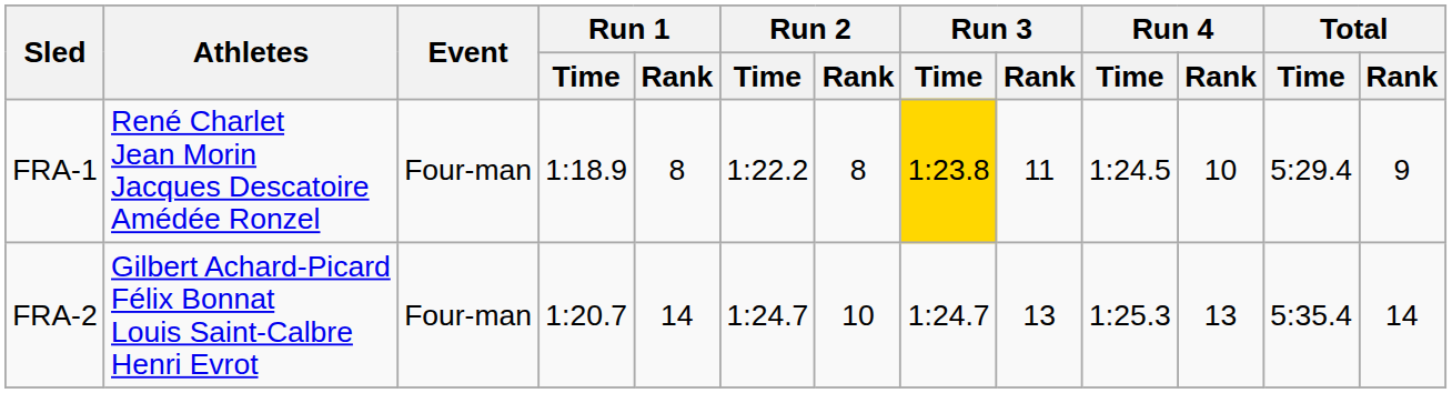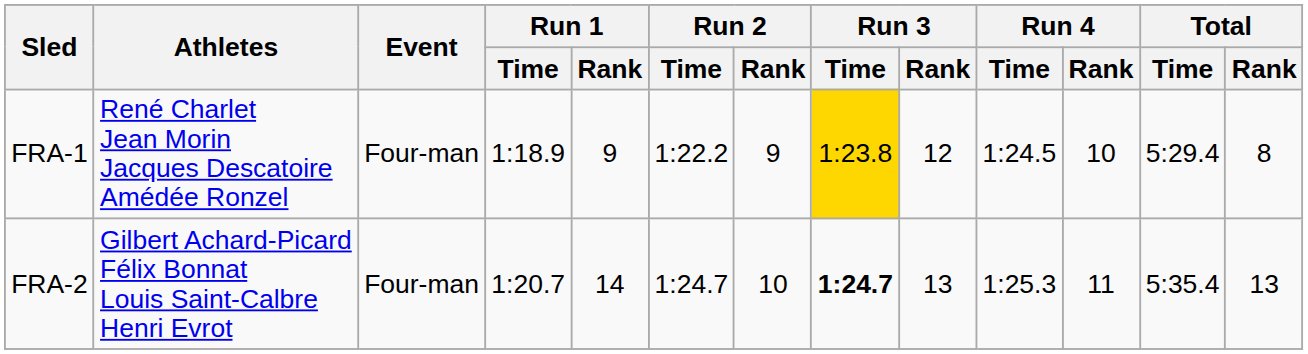FRA-1 | Run 1 / Rank: 8 -> 9
FRA-1 | Run 2 / Rank: 8 -> 9
FRA-1 | Run 3 / Rank: 11 -> 12
FRA-1 | Total / Rank: 9 -> 8
FRA-2 | Run 3 / Time: normal -> bold
FRA-2 | Run 4 / Rank: 13 -> 11
FRA-2 | Total / Rank: 14 -> 13
